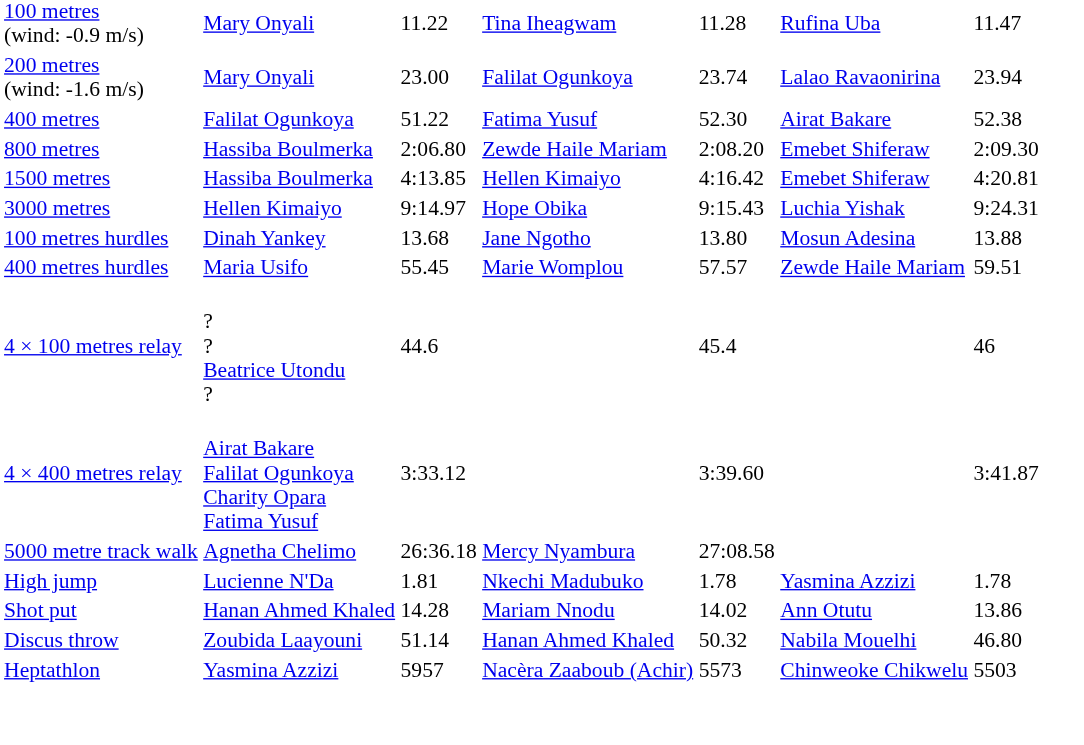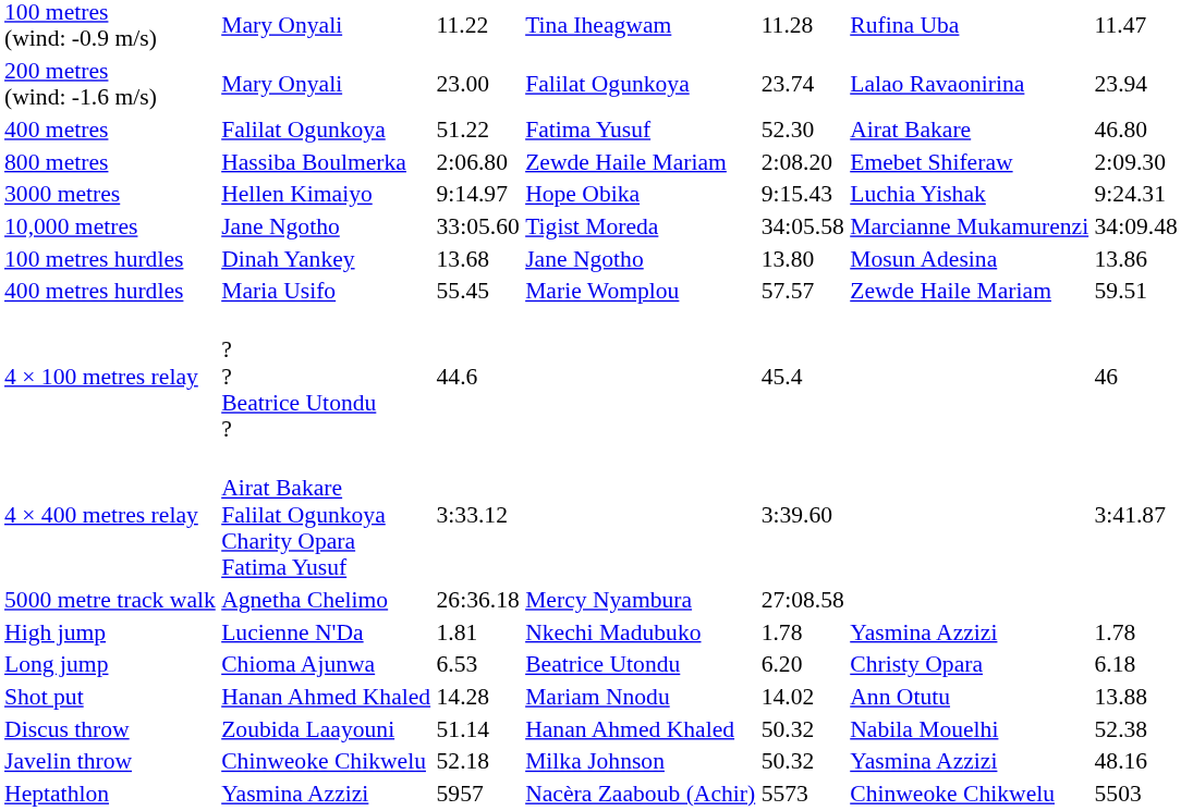400 metres | column 7: 52.38 -> 46.80
- row: 1500 metres | Hassiba Boulmerka | 4:13.85 | Hellen Kimaiyo | 4:16.42 | Emebet Shiferaw | 4:20.81
+ row: 10,000 metres | Jane Ngotho | 33:05.60 | Tigist Moreda | 34:05.58 | Marcianne Mukamurenzi | 34:09.48
100 metres hurdles | column 7: 13.88 -> 13.86
+ row: Long jump | Chioma Ajunwa | 6.53 | Beatrice Utondu | 6.20 | Christy Opara | 6.18
Shot put | column 7: 13.86 -> 13.88
Discus throw | column 7: 46.80 -> 52.38
+ row: Javelin throw | Chinweoke Chikwelu | 52.18 | Milka Johnson | 50.32 | Yasmina Azzizi | 48.16
